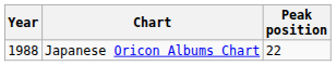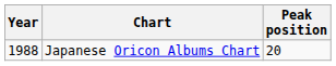Japanese Oricon Albums Chart | Peak position: 22 -> 20
